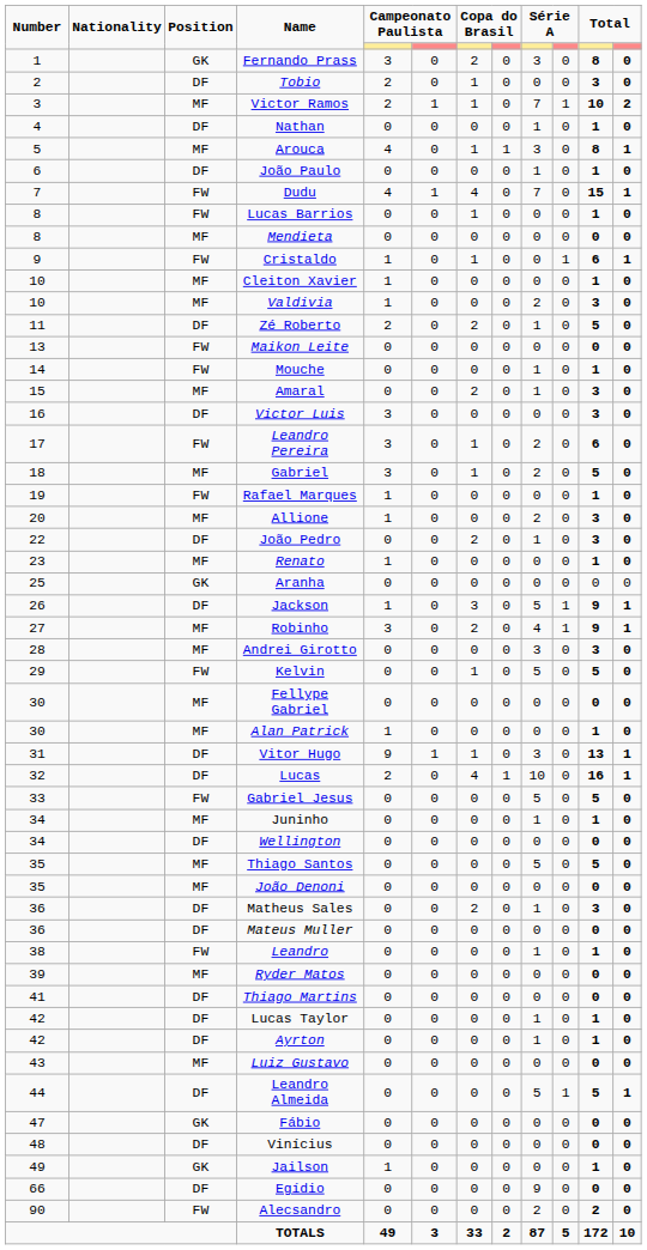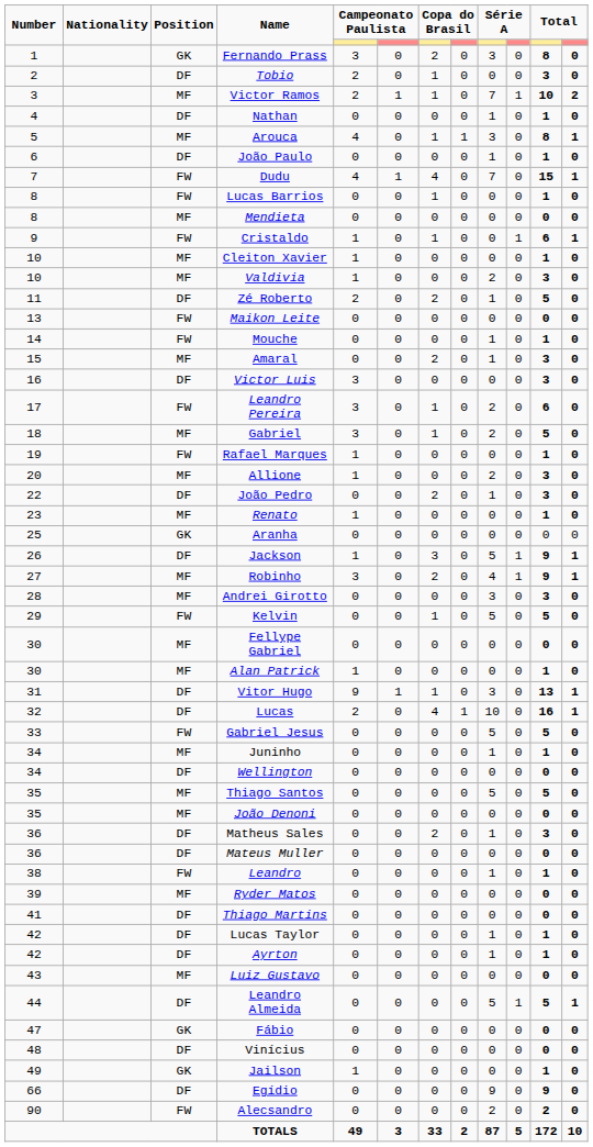Egídio | column 11: 0 -> 9
